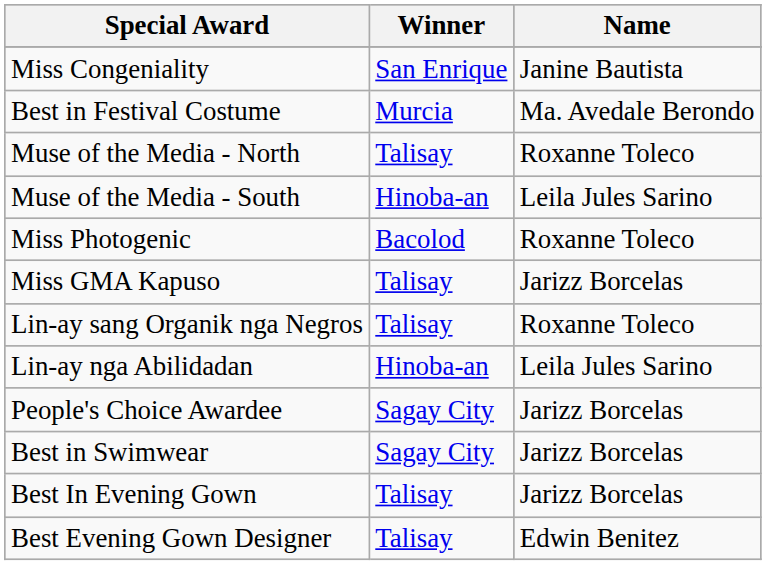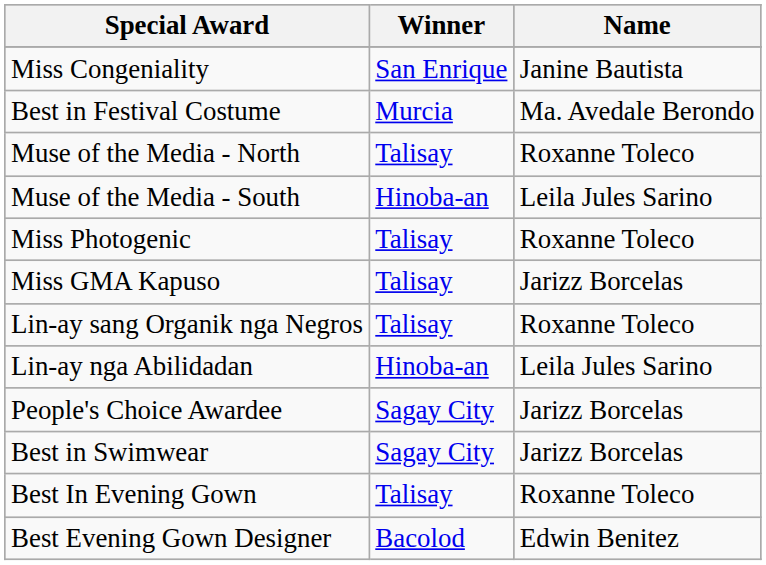Miss Photogenic | Winner: Bacolod -> Talisay
Best In Evening Gown | Name: Jarizz Borcelas -> Roxanne Toleco
Best Evening Gown Designer | Winner: Talisay -> Bacolod
